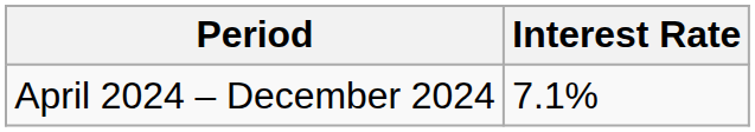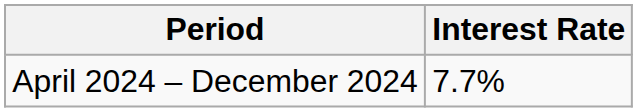April 2024 – December 2024 | Interest Rate: 7.1% -> 7.7%
